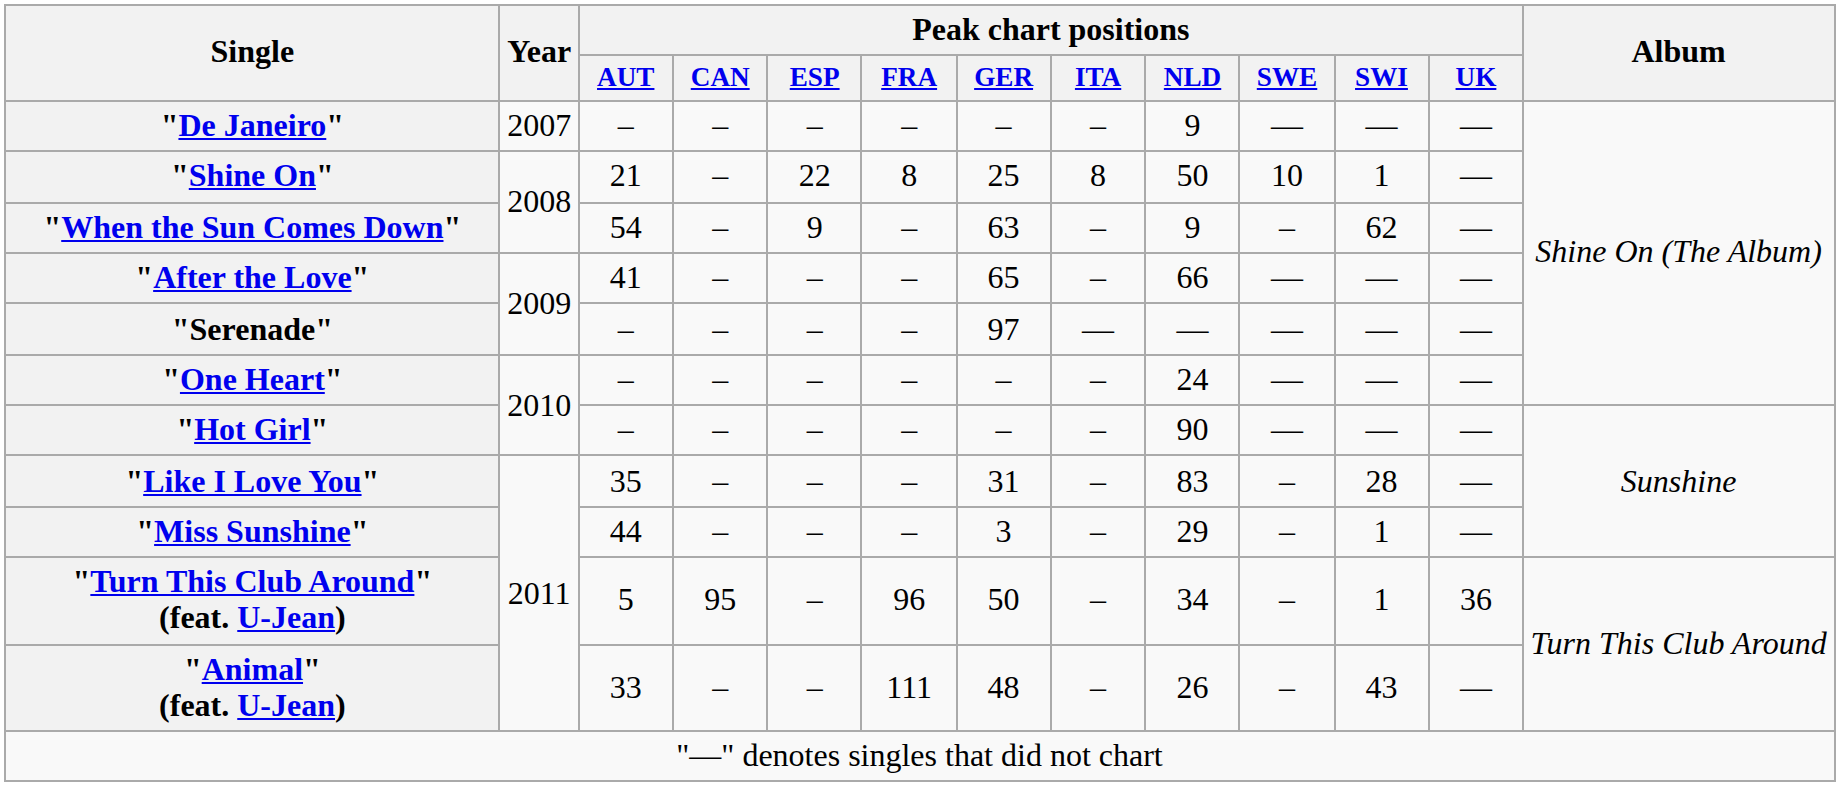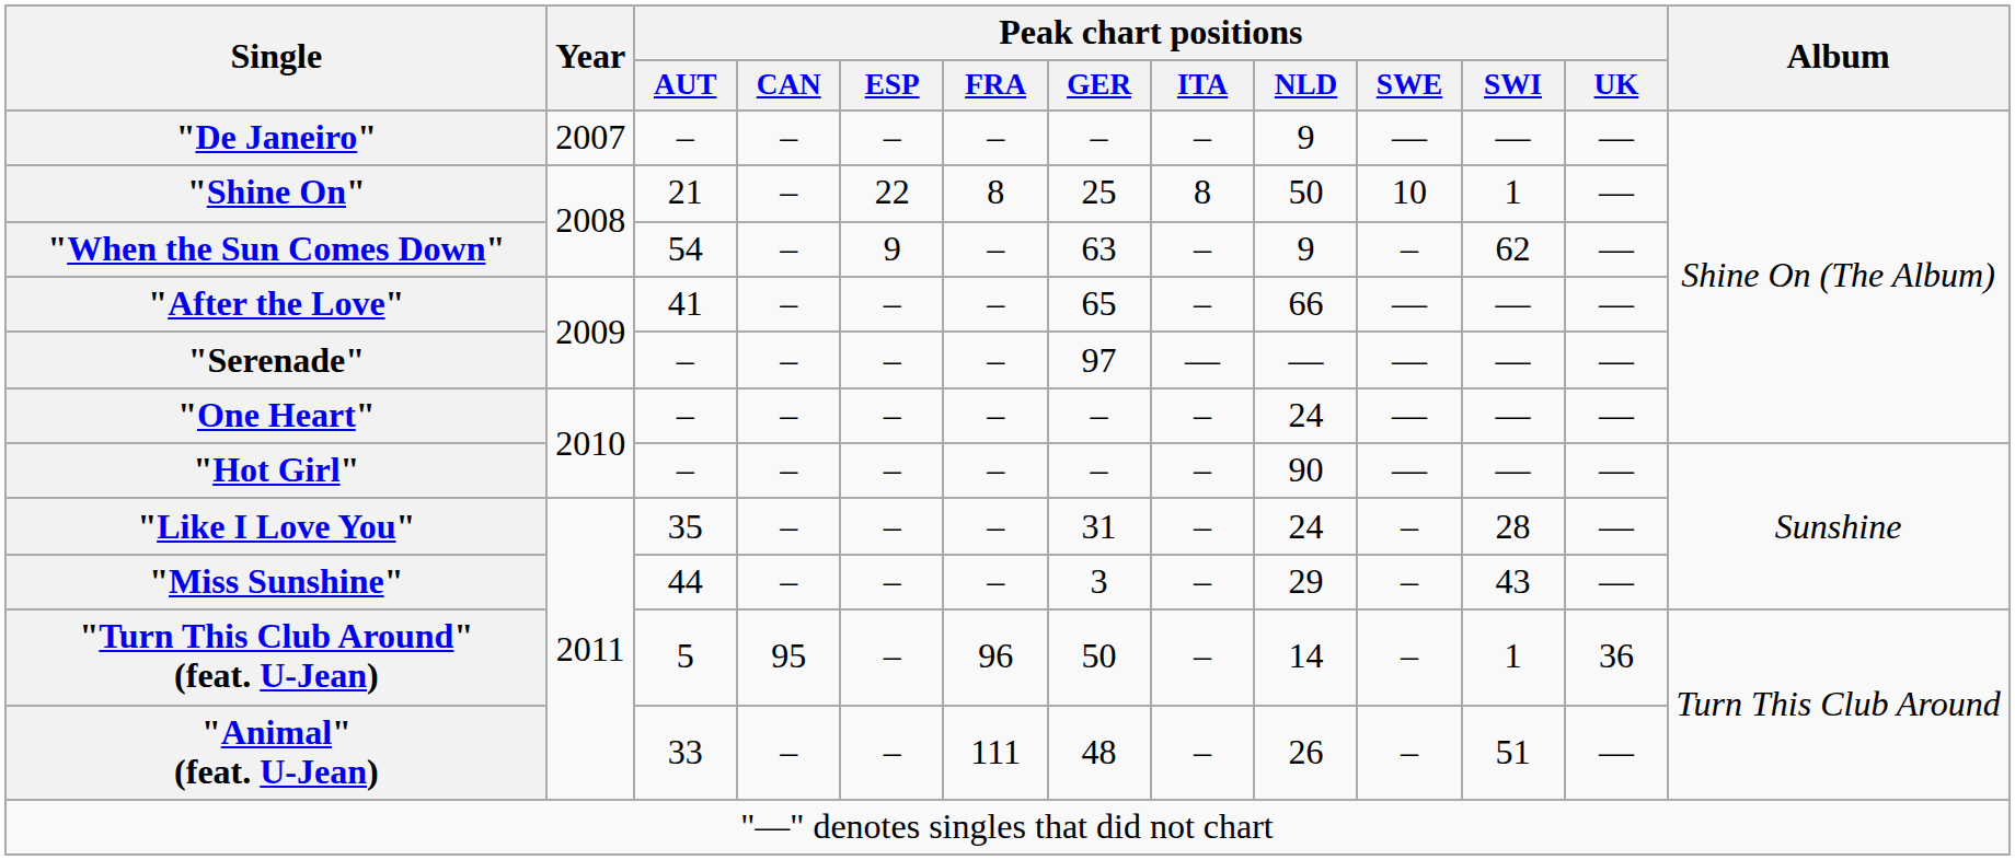"Like I Love You" | Peak chart positions / NLD: 83 -> 24
"Miss Sunshine" | Peak chart positions / SWI: 1 -> 43
"Turn This Club Around" (feat. U-Jean) | Peak chart positions / NLD: 34 -> 14
"Animal" (feat. U-Jean) | Peak chart positions / SWI: 43 -> 51
